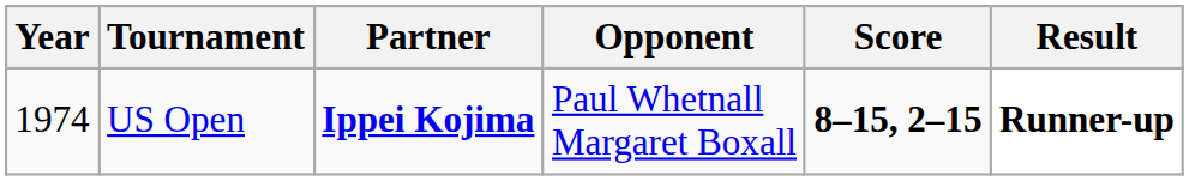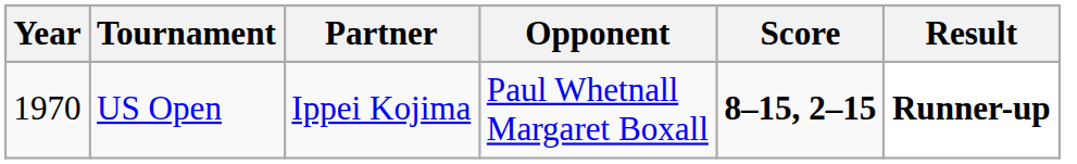US Open | Year: 1974 -> 1970
US Open | Partner: bold -> normal
